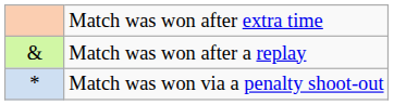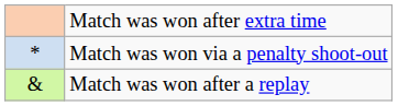rows swapped: Match was won via a penalty shoot-out <-> Match was won after a replay
